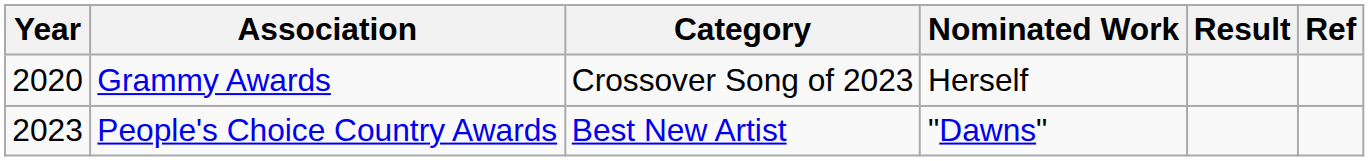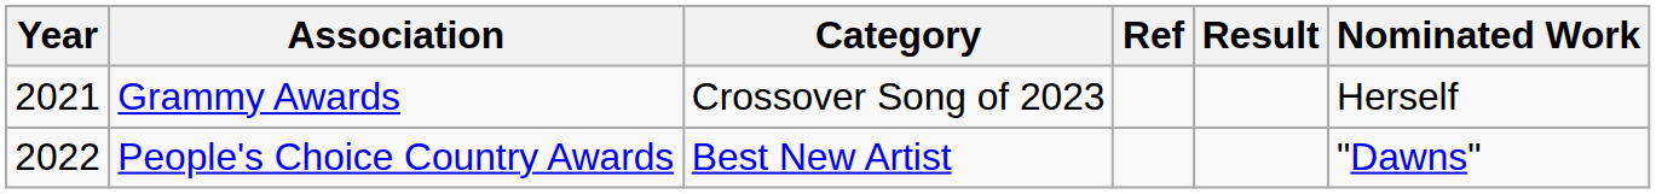columns swapped: Nominated Work <-> Ref
Grammy Awards | Year: 2020 -> 2021
People's Choice Country Awards | Year: 2023 -> 2022
